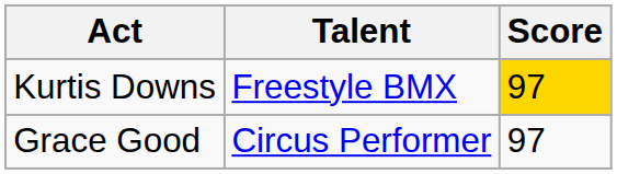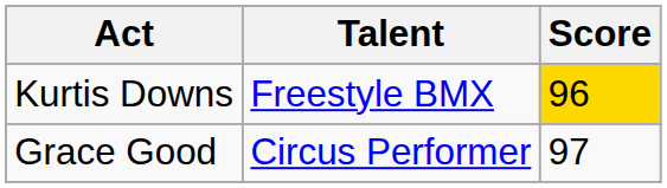Kurtis Downs | Score: 97 -> 96
